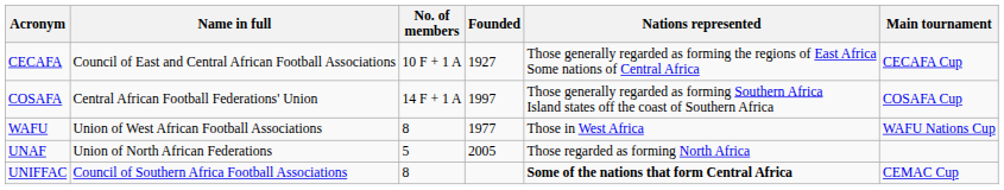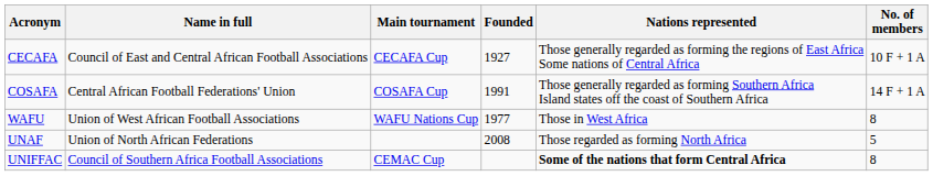columns swapped: No. of members <-> Main tournament
COSAFA | Founded: 1997 -> 1991
UNAF | Founded: 2005 -> 2008
